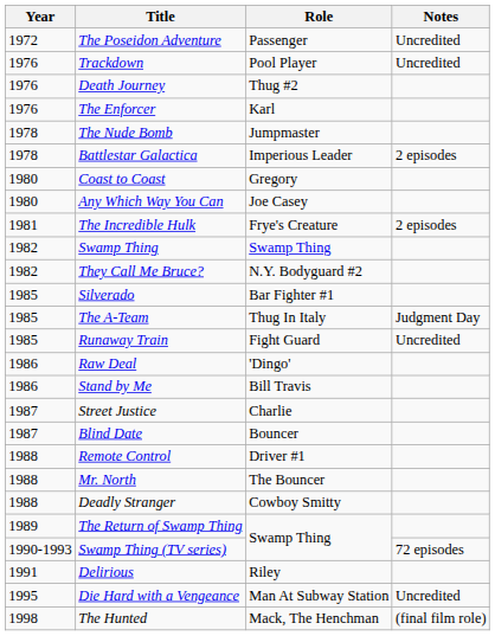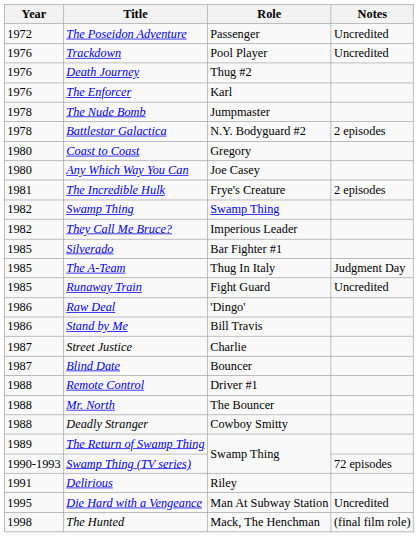Battlestar Galactica | Role: Imperious Leader -> N.Y. Bodyguard #2
They Call Me Bruce? | Role: N.Y. Bodyguard #2 -> Imperious Leader
